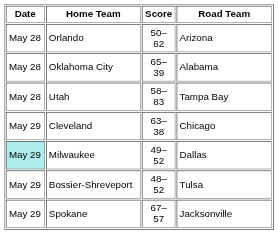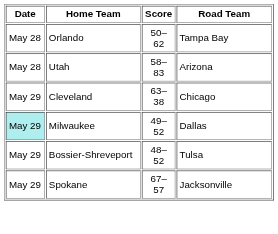Orlando | Road Team: Arizona -> Tampa Bay
- row: May 28 | Oklahoma City | 65–39 | Alabama
Utah | Road Team: Tampa Bay -> Arizona
